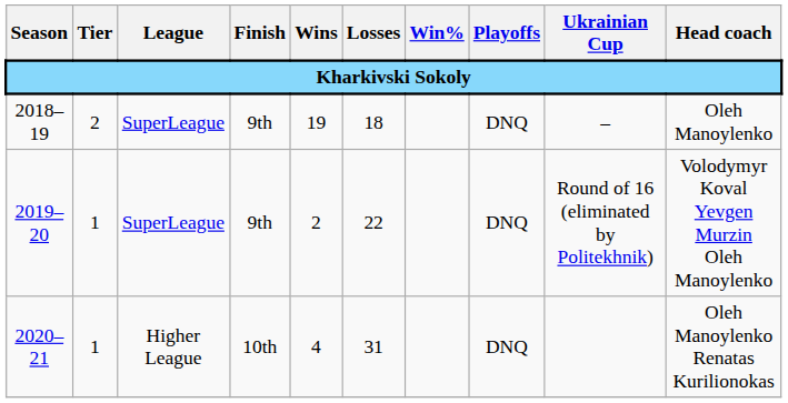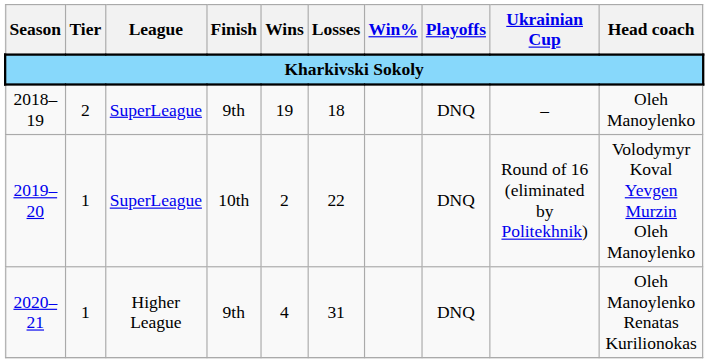2019–20 | Finish: 9th -> 10th
2020–21 | Finish: 10th -> 9th
